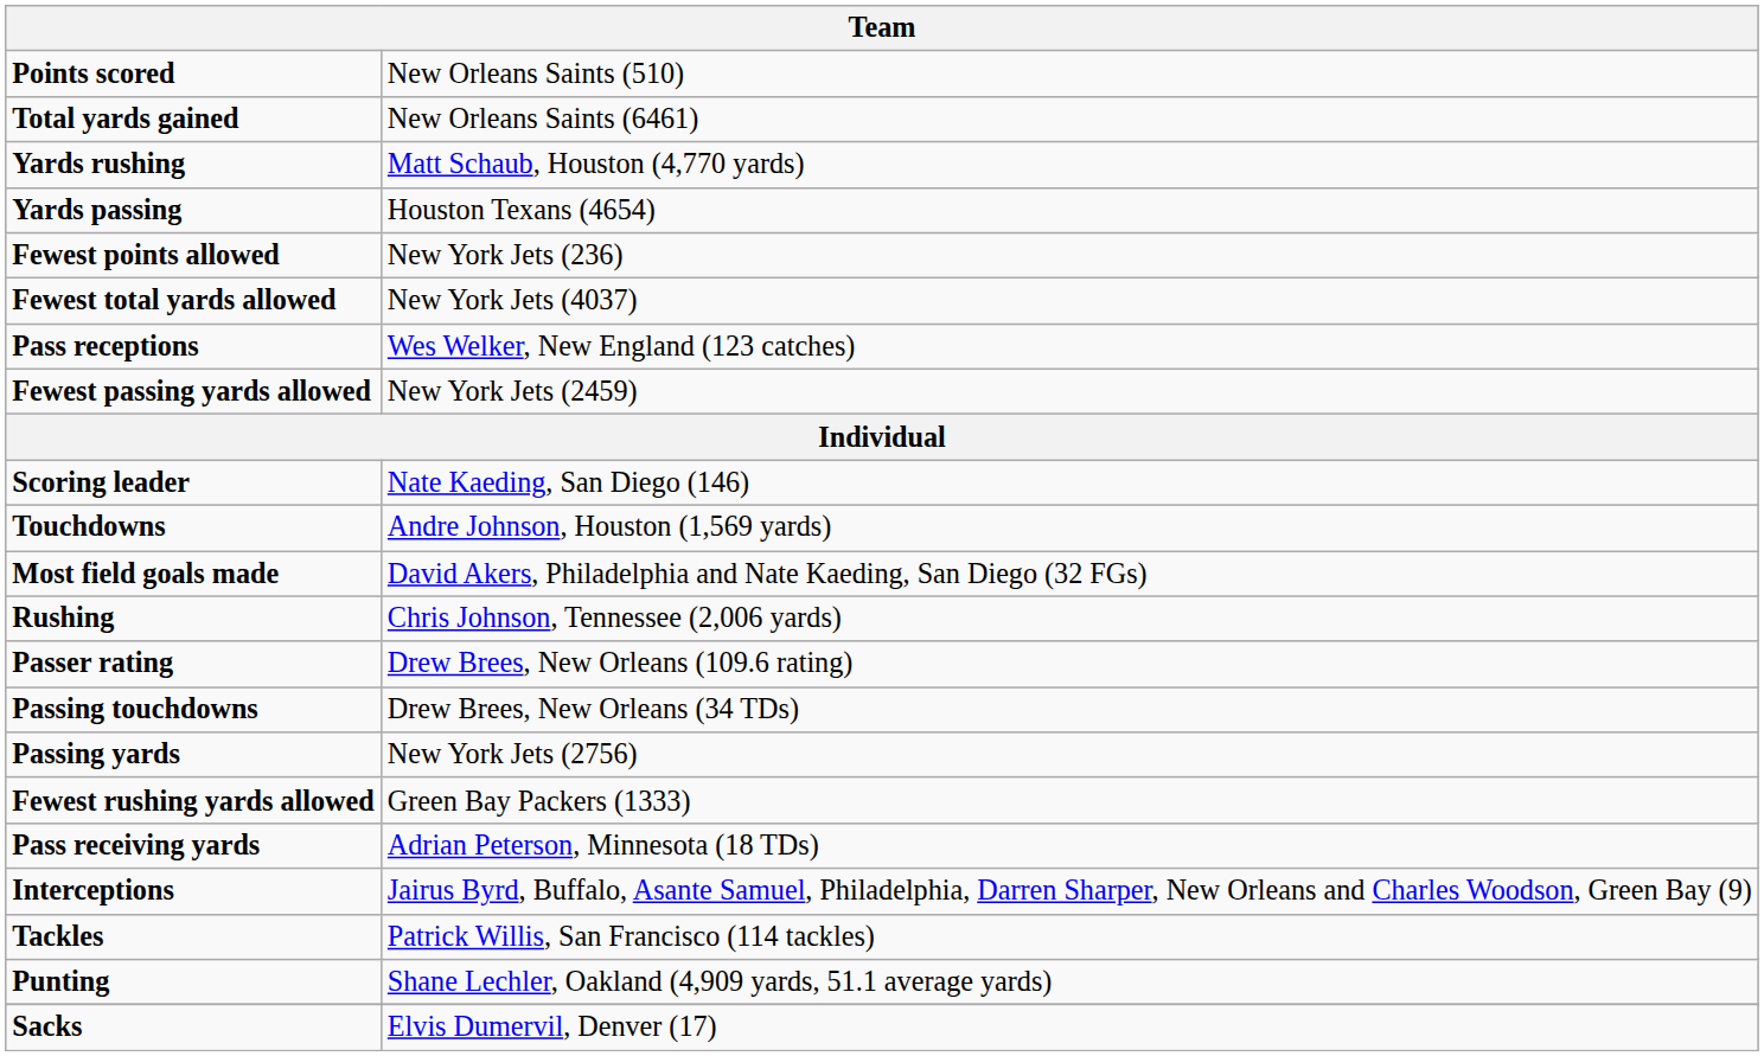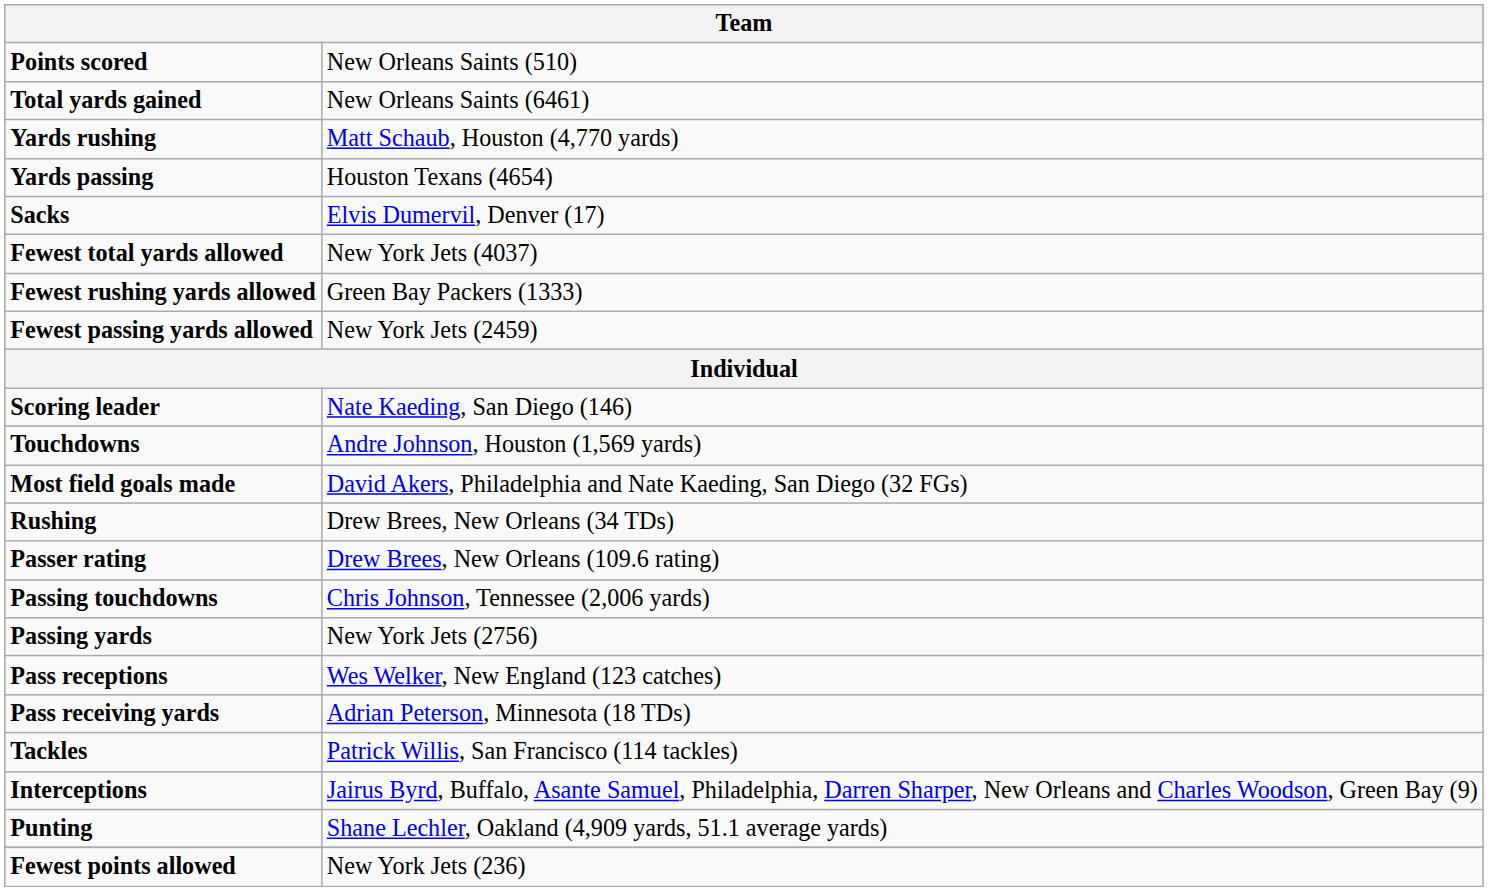rows swapped: Fewest points allowed <-> Sacks
rows swapped: Fewest rushing yards allowed <-> Pass receptions
Rushing | column 2: Chris Johnson, Tennessee (2,006 yards) -> Drew Brees, New Orleans (34 TDs)
Passing touchdowns | column 2: Drew Brees, New Orleans (34 TDs) -> Chris Johnson, Tennessee (2,006 yards)
rows swapped: Tackles <-> Interceptions
